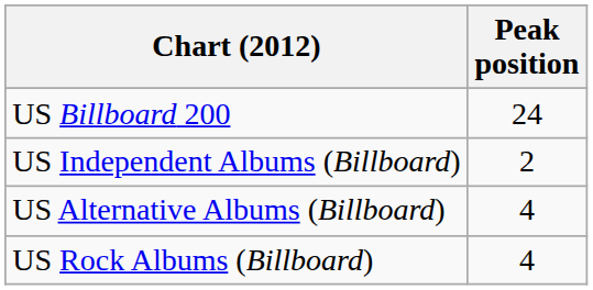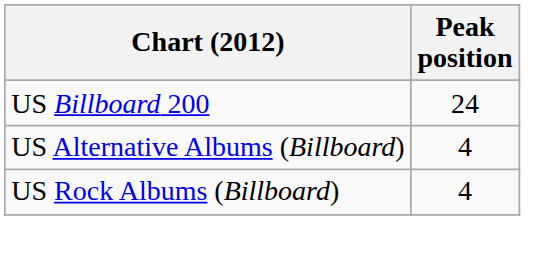- row: US Independent Albums (Billboard) | 2
